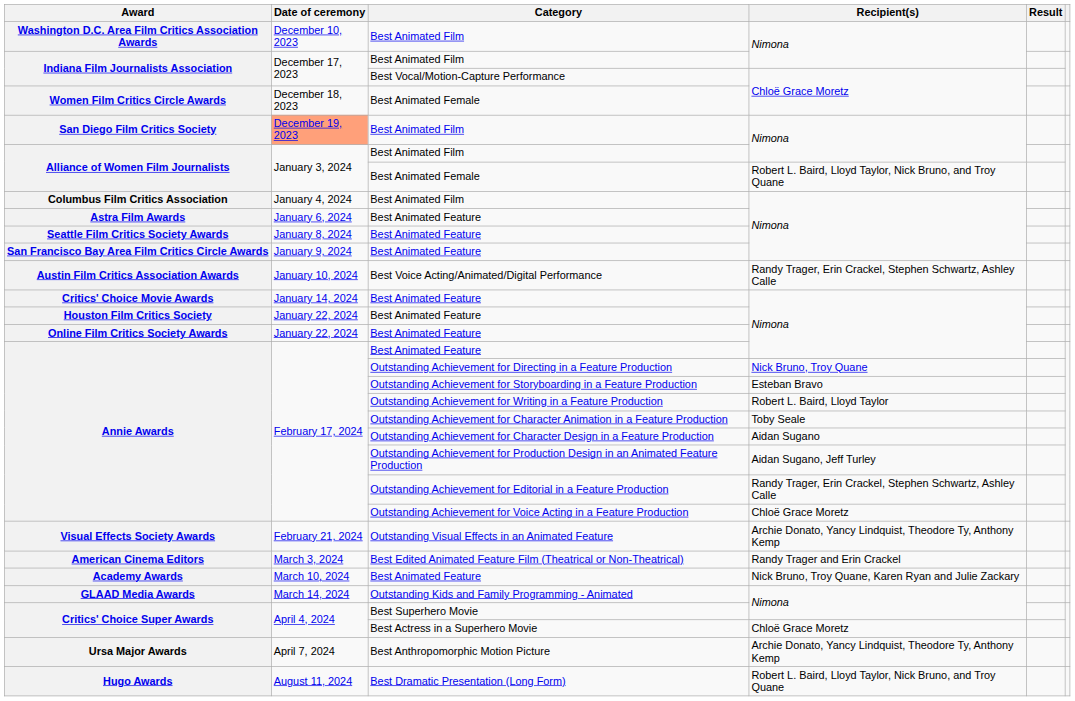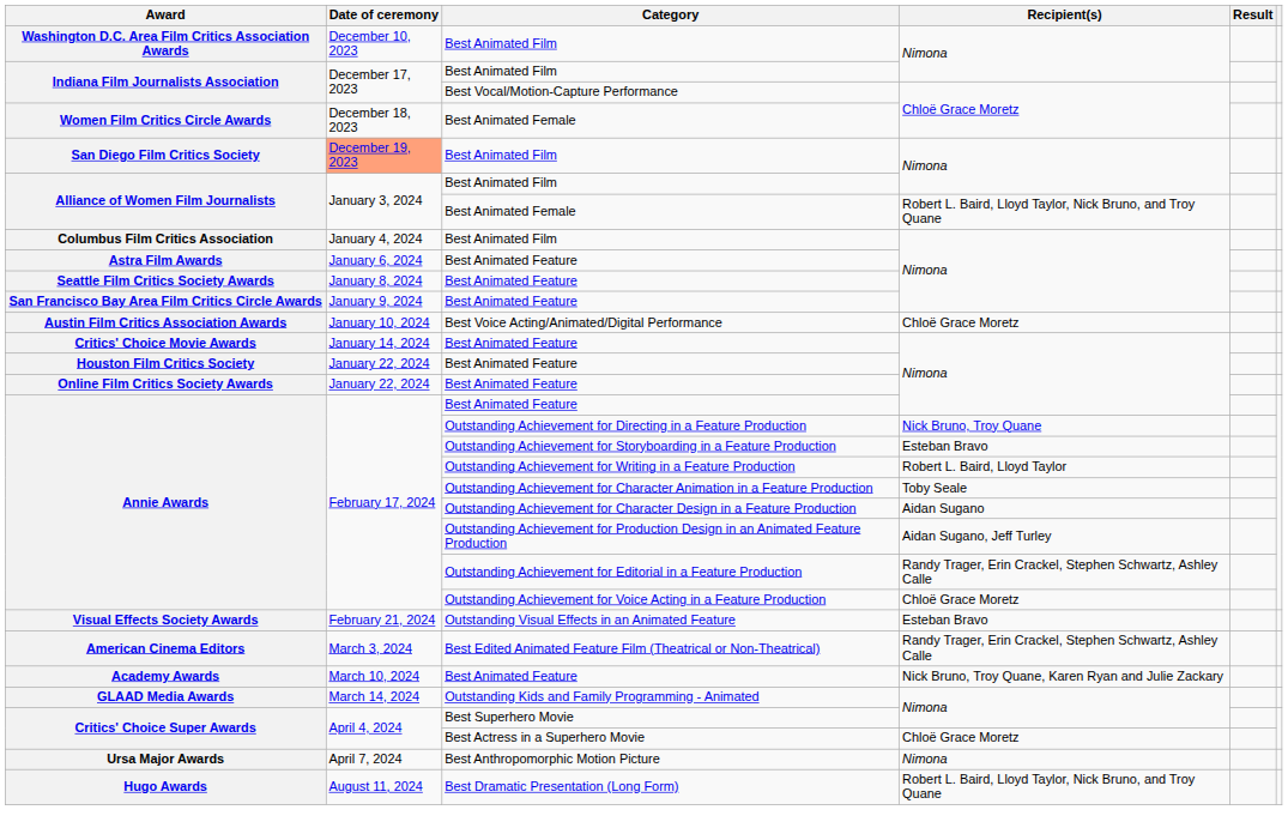Austin Film Critics Association Awards | Recipient(s): Randy Trager, Erin Crackel, Stephen Schwartz, Ashley Calle -> Chloë Grace Moretz
Visual Effects Society Awards | Recipient(s): Archie Donato, Yancy Lindquist, Theodore Ty, Anthony Kemp -> Esteban Bravo
American Cinema Editors | Recipient(s): Randy Trager and Erin Crackel -> Randy Trager, Erin Crackel, Stephen Schwartz, Ashley Calle
Ursa Major Awards | Recipient(s): Archie Donato, Yancy Lindquist, Theodore Ty, Anthony Kemp -> Nimona
